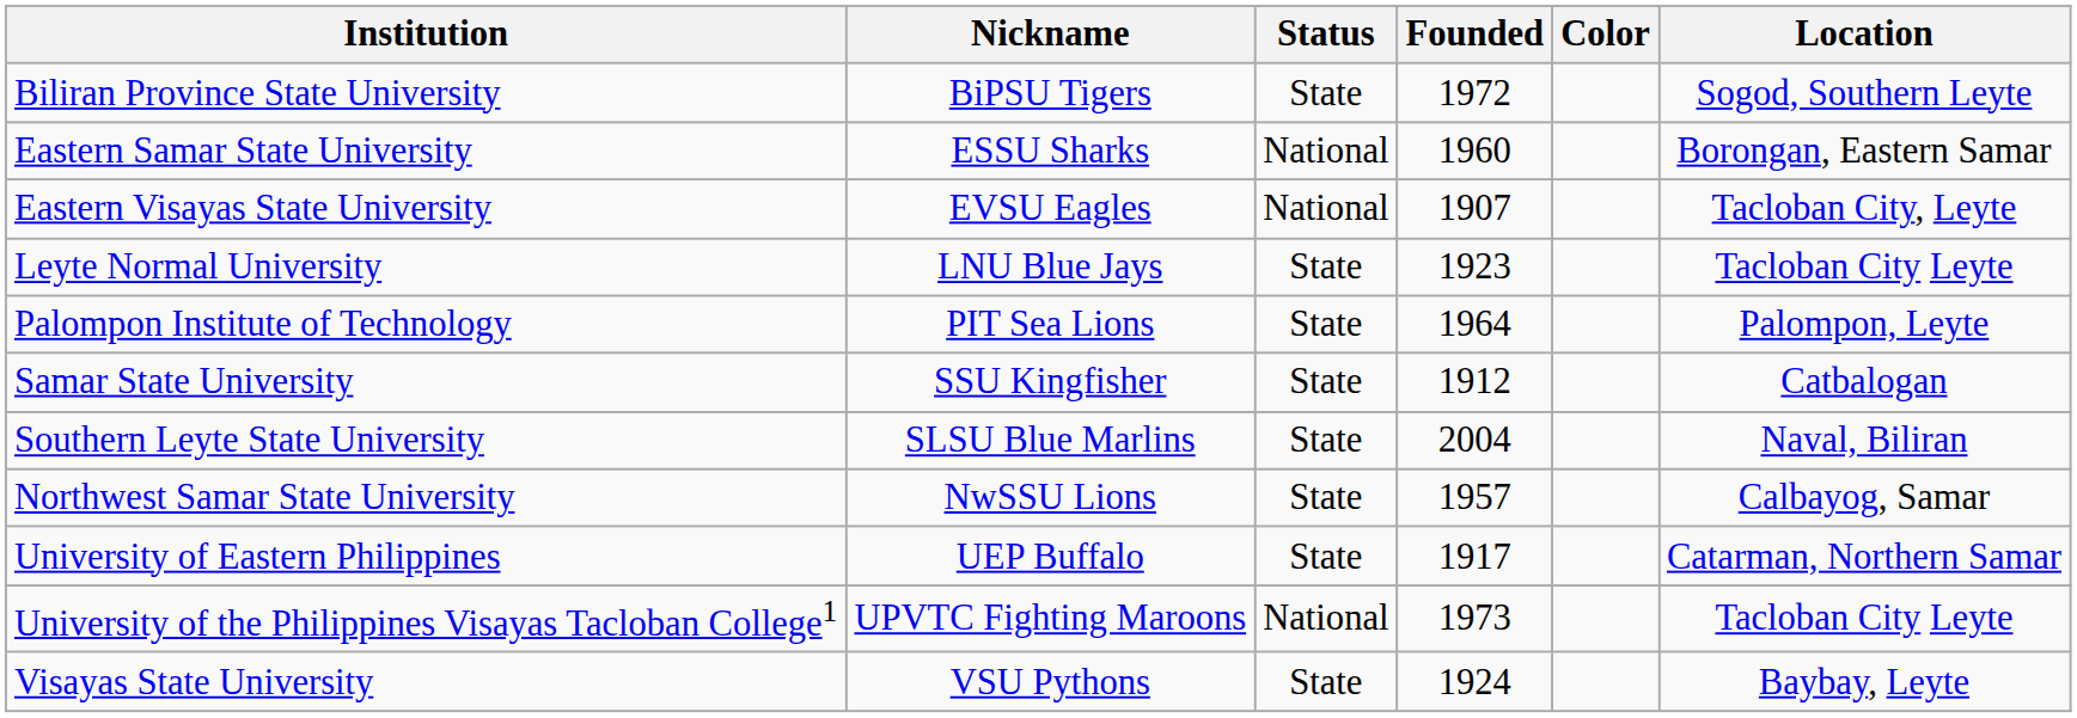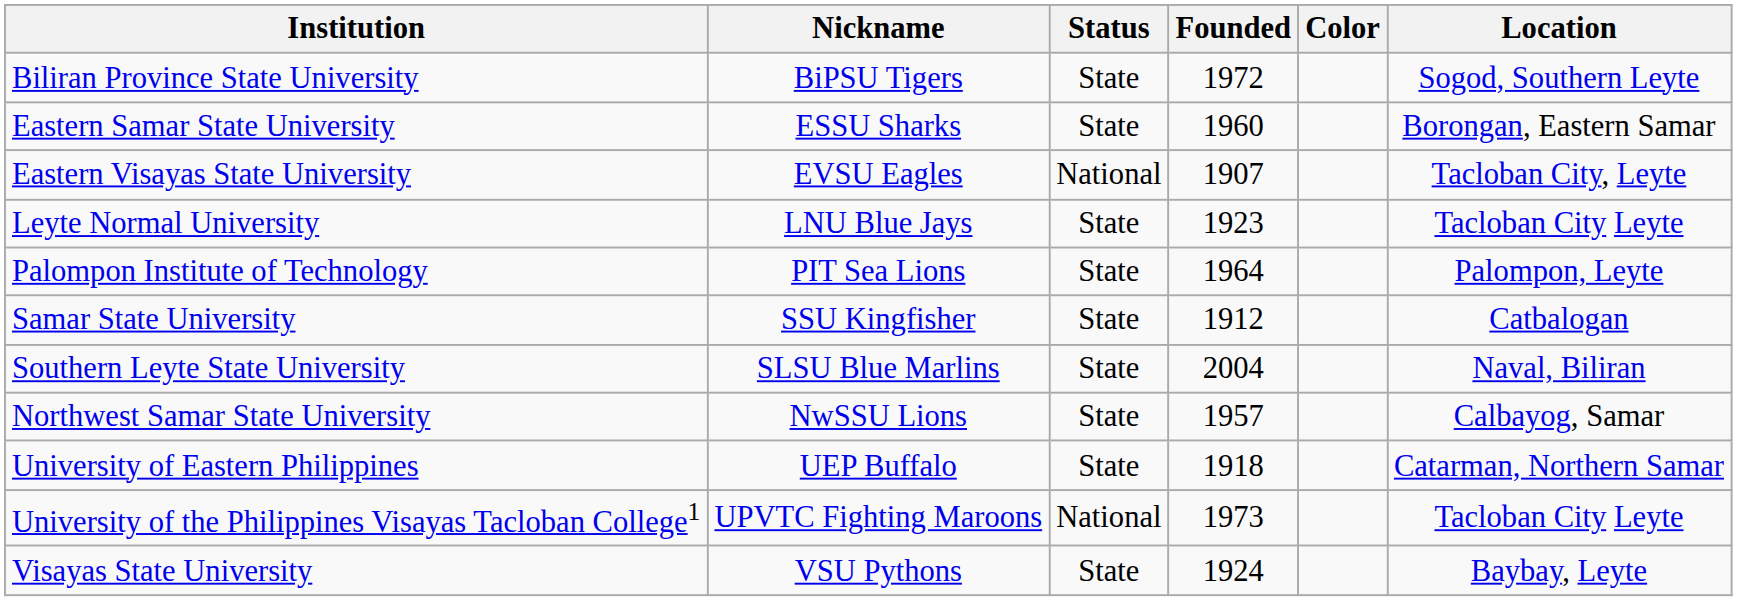Eastern Samar State University | Status: National -> State
University of Eastern Philippines | Founded: 1917 -> 1918
